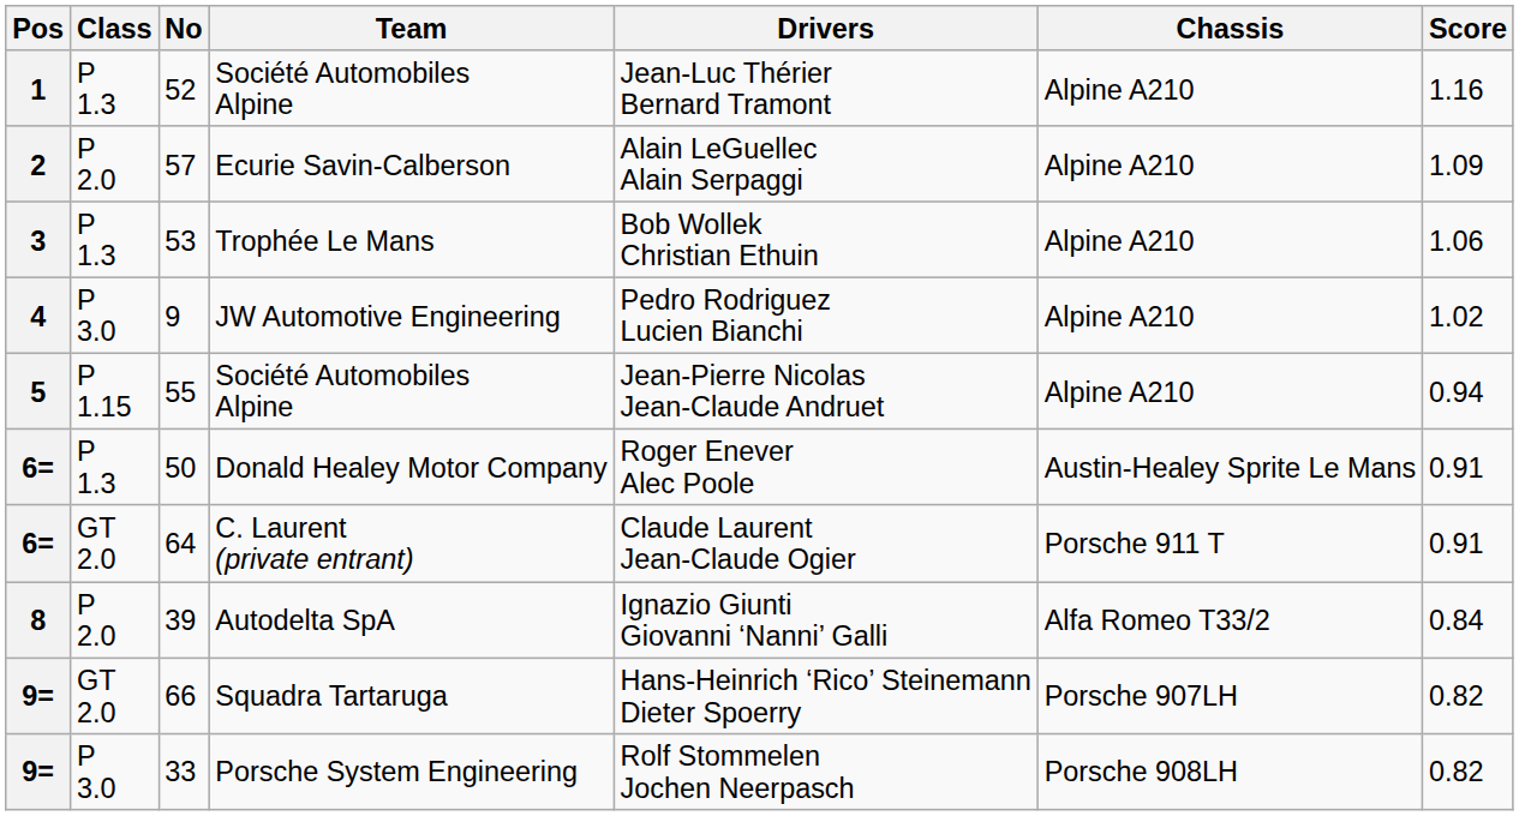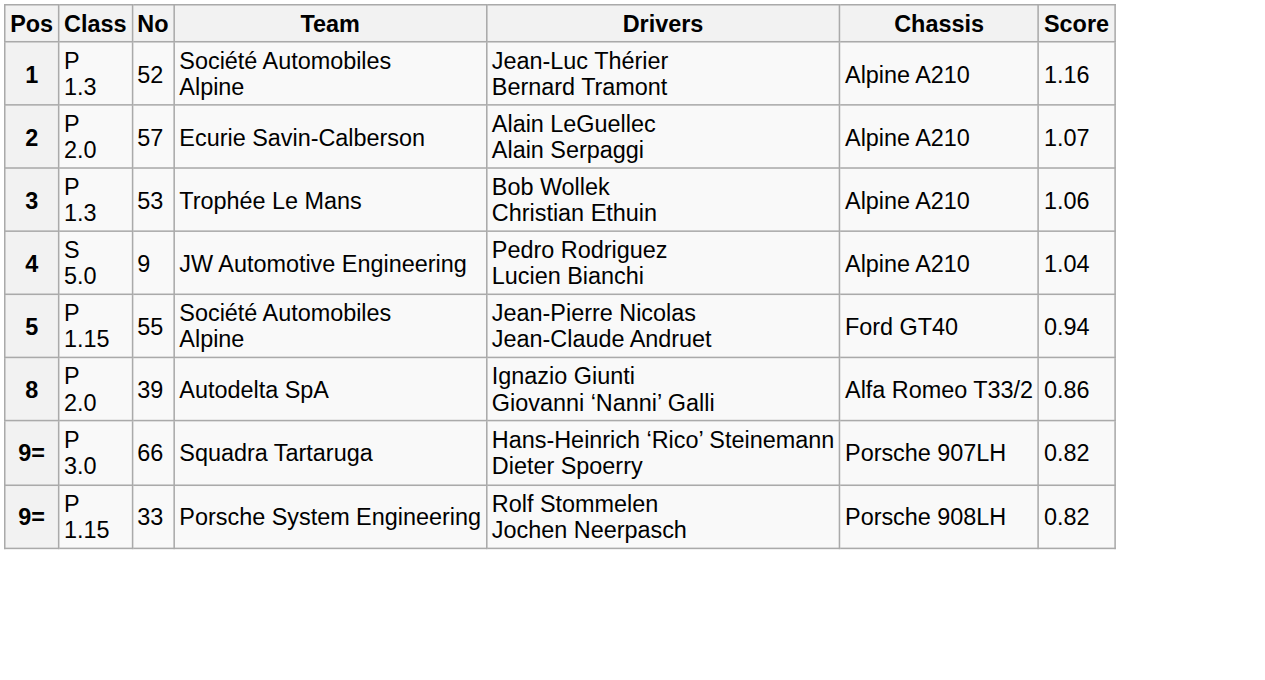Ecurie Savin-Calberson | Score: 1.09 -> 1.07
JW Automotive Engineering | Class: P 3.0 -> S 5.0
JW Automotive Engineering | Score: 1.02 -> 1.04
55 / Société Automobiles Alpine | Chassis: Alpine A210 -> Ford GT40
- row: 6= | P 1.3 | 50 | Donald Healey Motor Company | Roger Enever Alec Poole | Austin-Healey Sprite Le Mans | 0.91
- row: 6= | GT 2.0 | 64 | C. Laurent (private entrant) | Claude Laurent Jean-Claude Ogier | Porsche 911 T | 0.91
Autodelta SpA | Score: 0.84 -> 0.86
Squadra Tartaruga | Class: GT 2.0 -> P 3.0
Porsche System Engineering | Class: P 3.0 -> P 1.15
